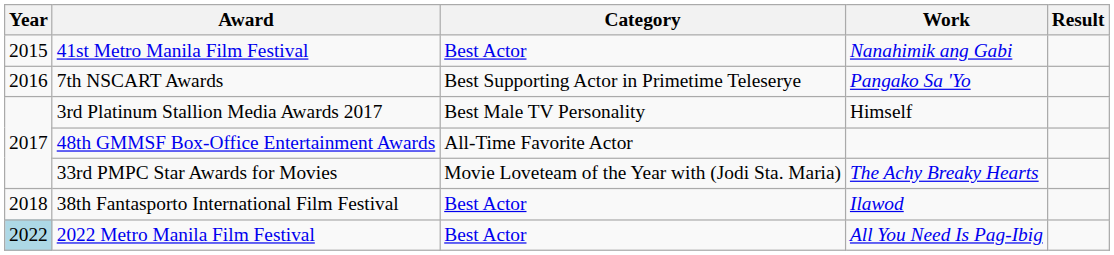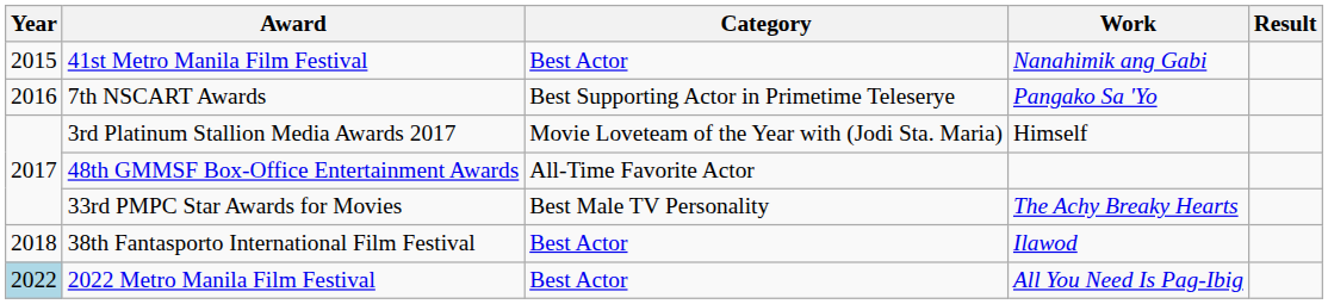3rd Platinum Stallion Media Awards 2017 | Category: Best Male TV Personality -> Movie Loveteam of the Year with (Jodi Sta. Maria)
33rd PMPC Star Awards for Movies | Category: Movie Loveteam of the Year with (Jodi Sta. Maria) -> Best Male TV Personality
